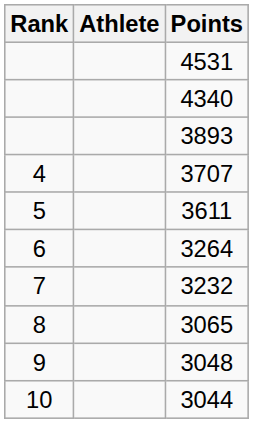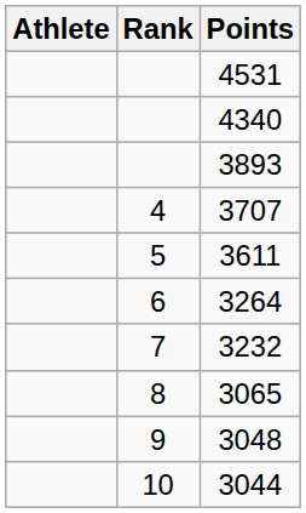columns swapped: Rank <-> Athlete
